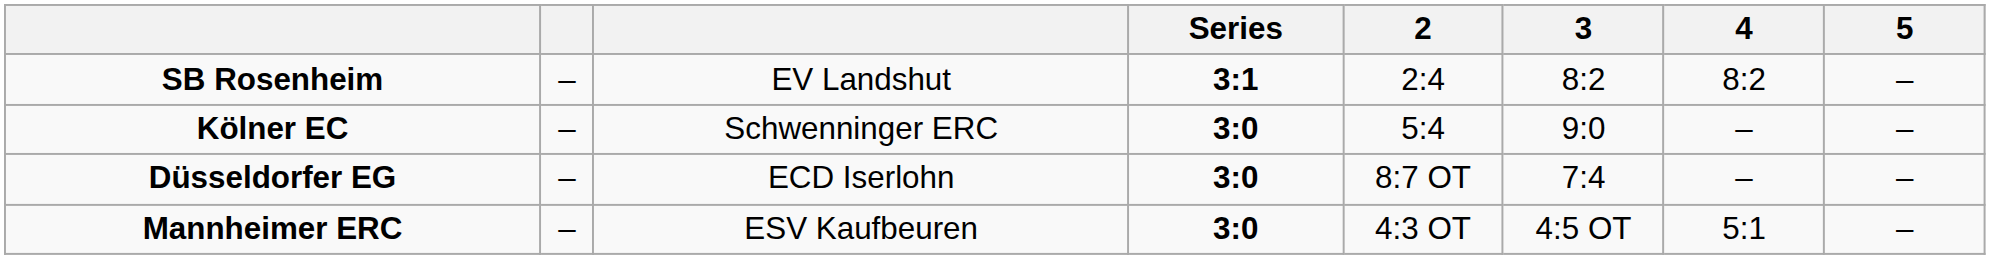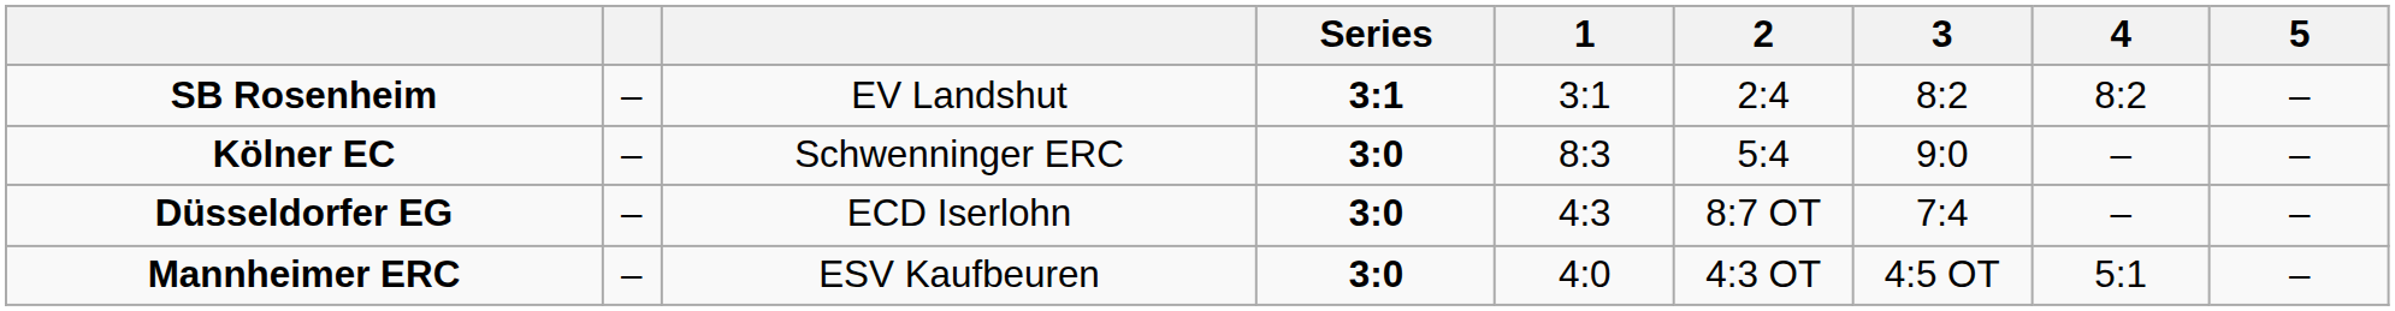+ column: 1 | 3:1 | 8:3 | 4:3 | 4:0
